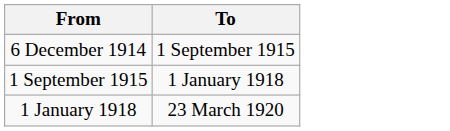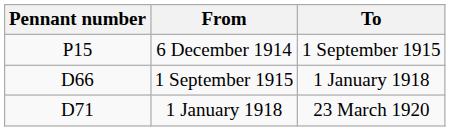+ column: Pennant number | P15 | D66 | D71
